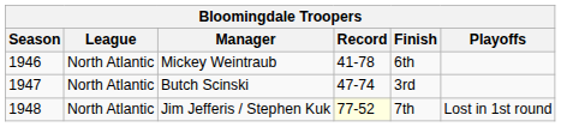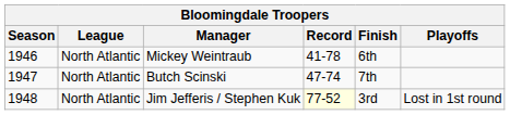Butch Scinski | Finish: 3rd -> 7th
Jim Jefferis / Stephen Kuk | Finish: 7th -> 3rd
